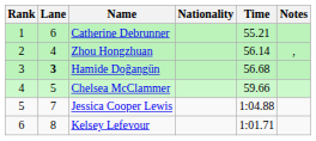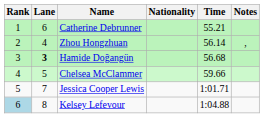Jessica Cooper Lewis | Time: 1:04.88 -> 1:01.71
Kelsey Lefevour | Rank: no background -> lightblue background
Kelsey Lefevour | Time: 1:01.71 -> 1:04.88
